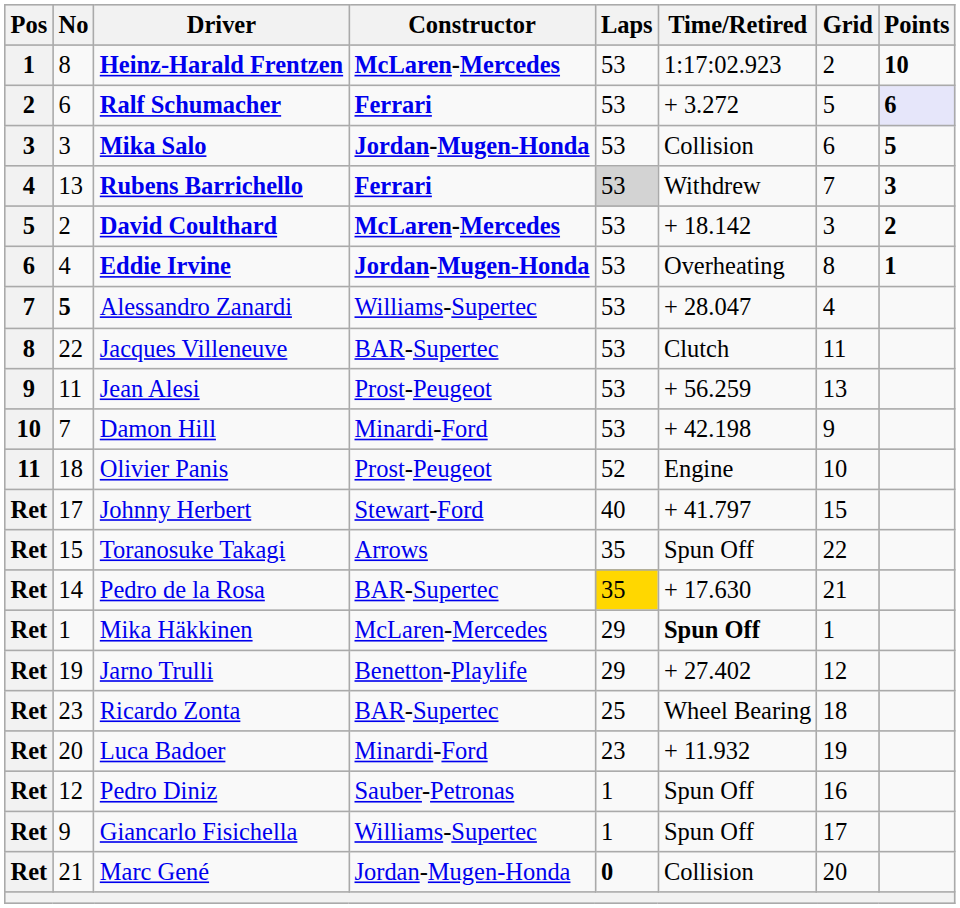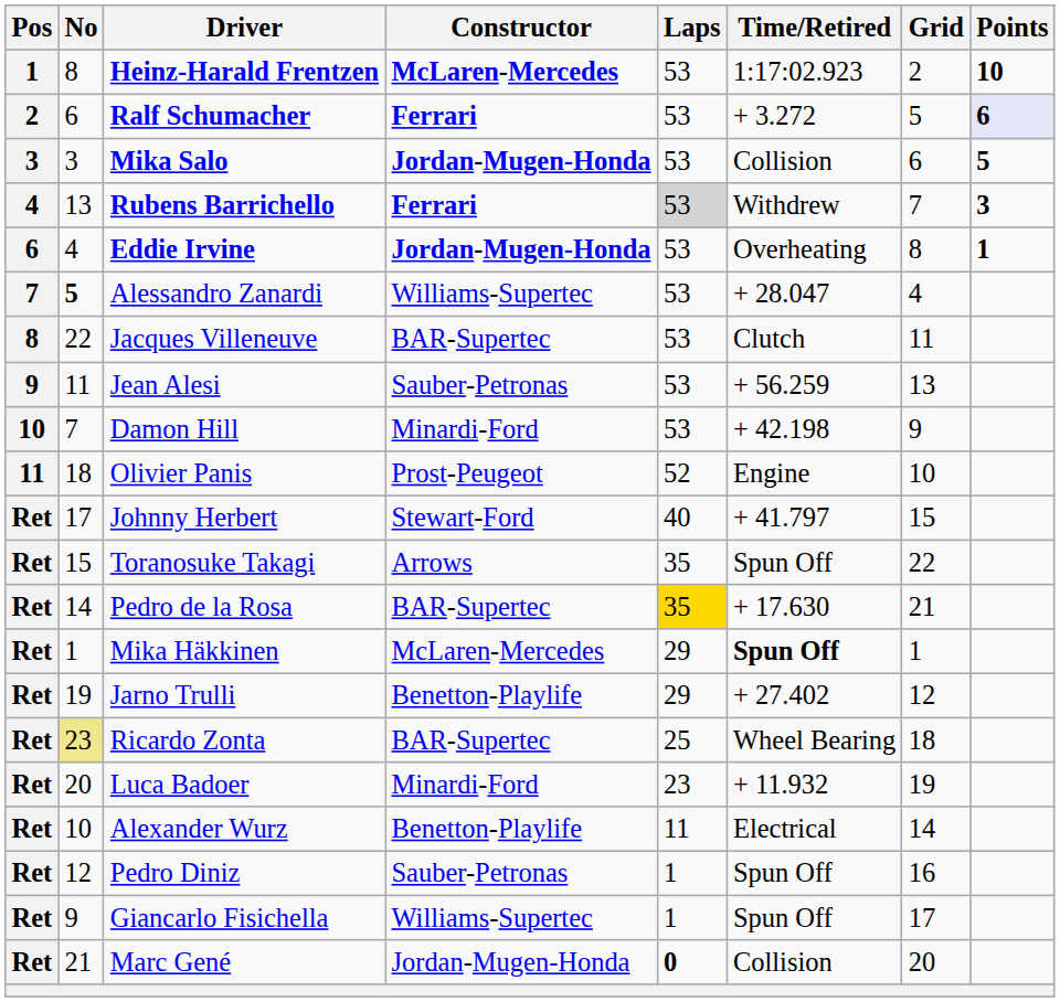- row: 5 | 2 | David Coulthard | McLaren-Mercedes | 53 | + 18.142 | 3 | 2
Jean Alesi | Constructor: Prost-Peugeot -> Sauber-Petronas
Ricardo Zonta | No: no background -> khaki background
+ row: Ret | 10 | Alexander Wurz | Benetton-Playlife | 11 | Electrical | 14
